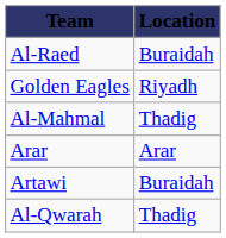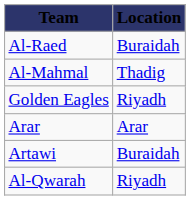rows swapped: Al-Mahmal <-> Golden Eagles
Al-Qwarah | Location: Thadig -> Riyadh
